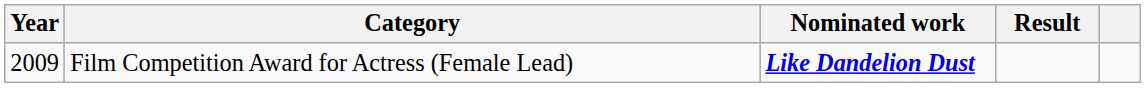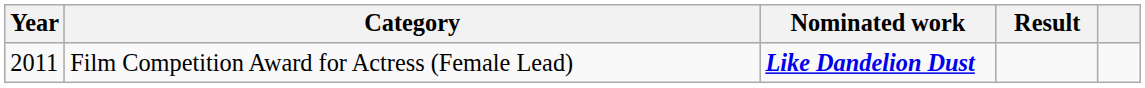Film Competition Award for Actress (Female Lead) | Year: 2009 -> 2011
